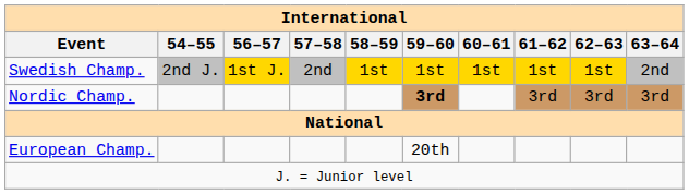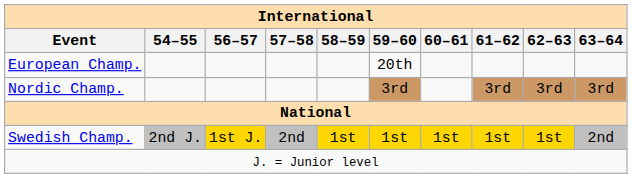rows swapped: European Champ. <-> Swedish Champ.
Nordic Champ. | 59–60: bold -> normal
